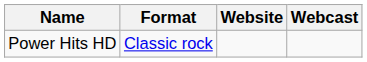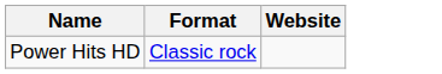- column: Webcast
